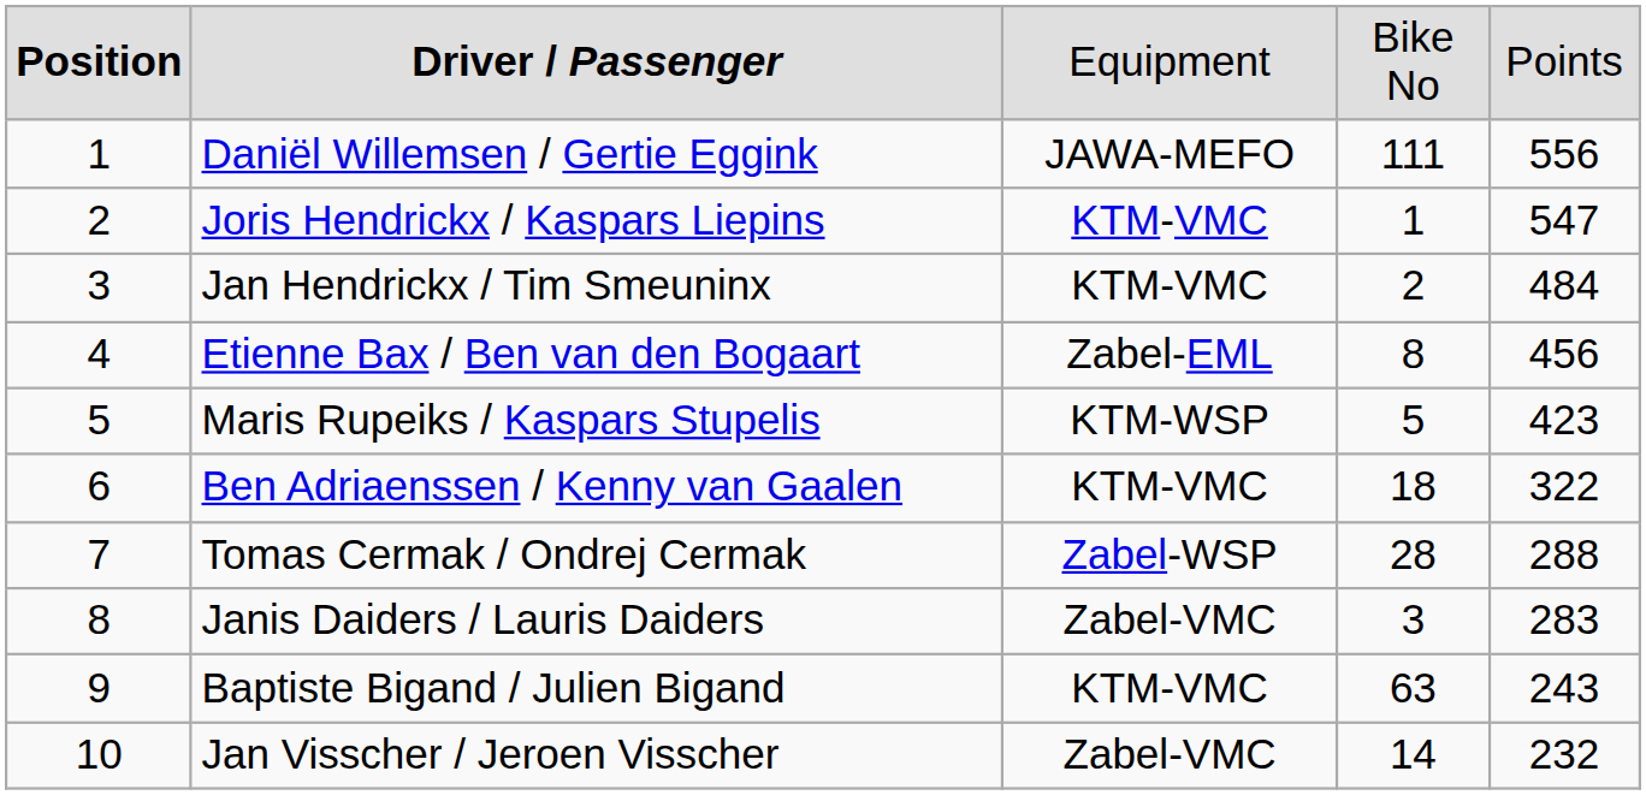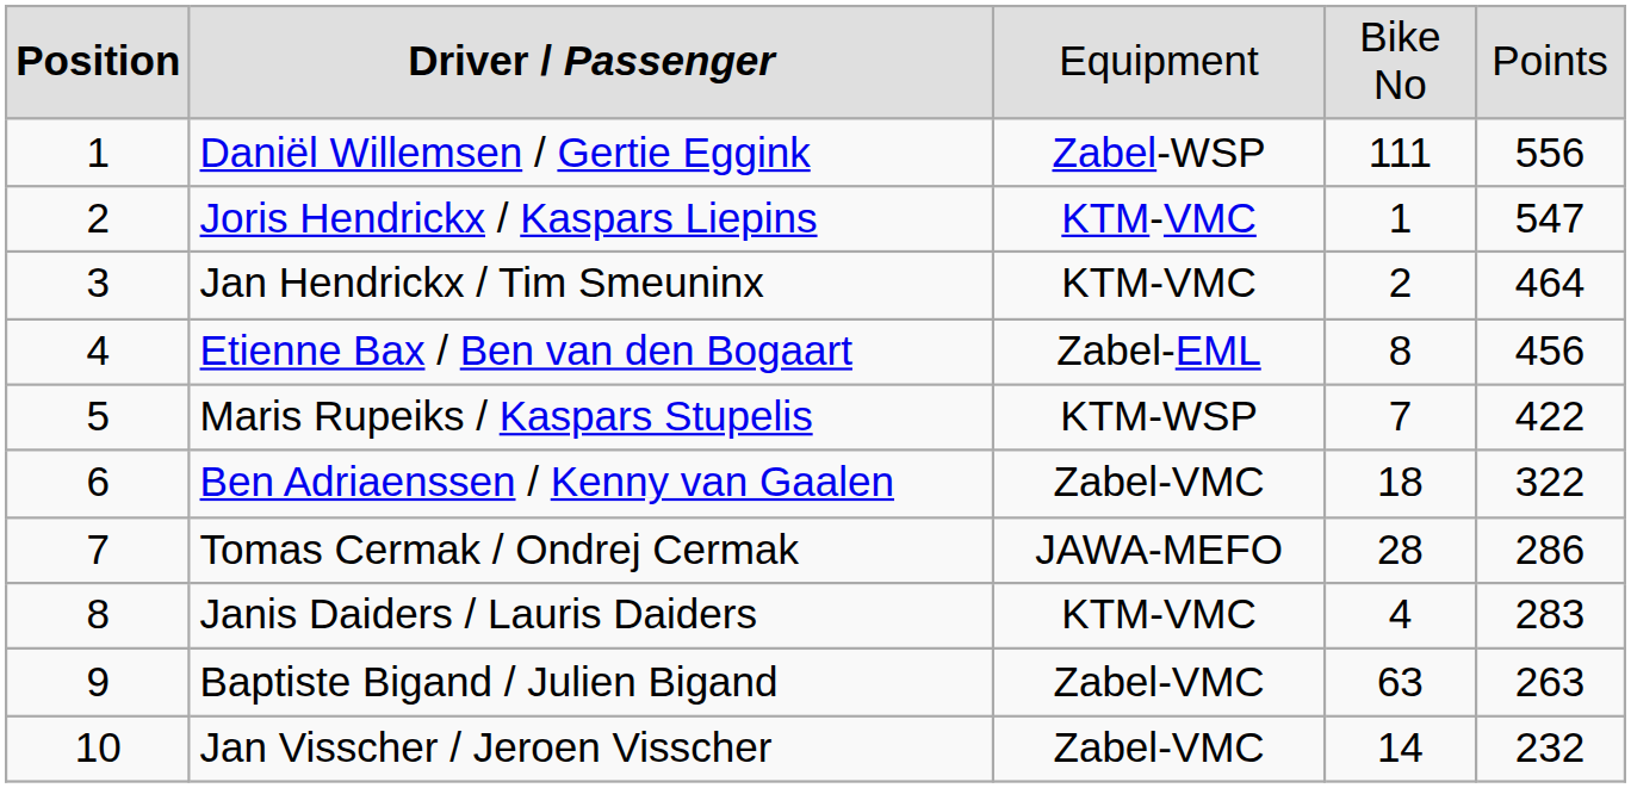Daniël Willemsen / Gertie Eggink | column 3: JAWA-MEFO -> Zabel-WSP
Jan Hendrickx / Tim Smeuninx | column 5: 484 -> 464
Maris Rupeiks / Kaspars Stupelis | column 4: 5 -> 7
Maris Rupeiks / Kaspars Stupelis | column 5: 423 -> 422
Ben Adriaenssen / Kenny van Gaalen | column 3: KTM-VMC -> Zabel-VMC
Tomas Cermak / Ondrej Cermak | column 3: Zabel-WSP -> JAWA-MEFO
Tomas Cermak / Ondrej Cermak | column 5: 288 -> 286
Janis Daiders / Lauris Daiders | column 3: Zabel-VMC -> KTM-VMC
Janis Daiders / Lauris Daiders | column 4: 3 -> 4
Baptiste Bigand / Julien Bigand | column 3: KTM-VMC -> Zabel-VMC
Baptiste Bigand / Julien Bigand | column 5: 243 -> 263
